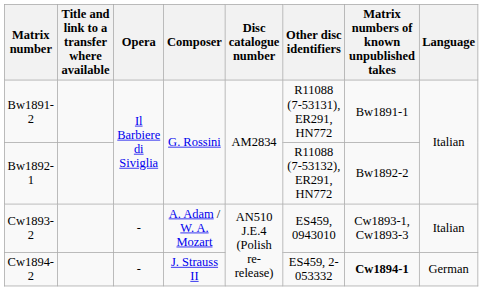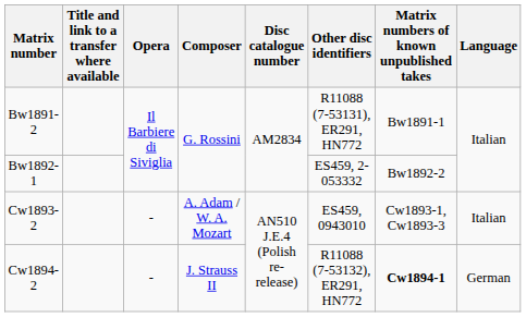Bw1892-1 | Other disc identifiers: R11088 (7-53132), ER291, HN772 -> ES459, 2-053332
Cw1894-2 | Other disc identifiers: ES459, 2-053332 -> R11088 (7-53132), ER291, HN772
